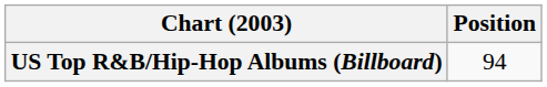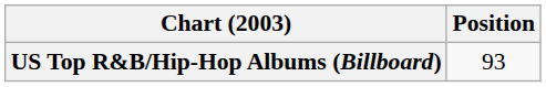US Top R&B/Hip-Hop Albums (Billboard) | Position: 94 -> 93
